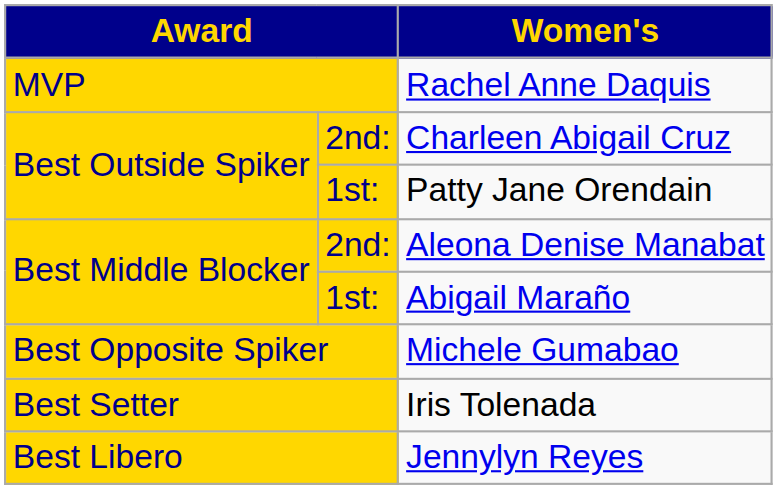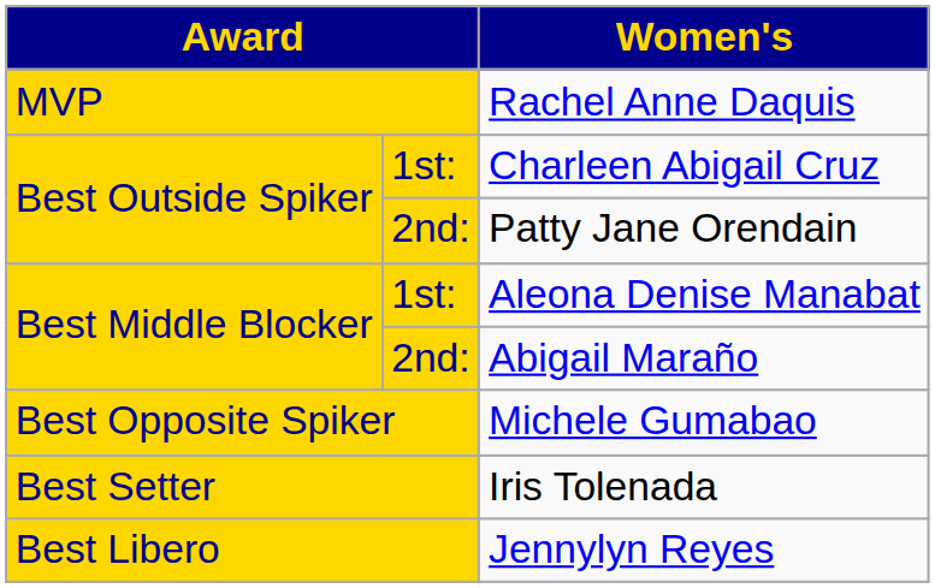Charleen Abigail Cruz | column 2: 2nd: -> 1st:
Patty Jane Orendain | column 2: 1st: -> 2nd:
Aleona Denise Manabat | column 2: 2nd: -> 1st:
Abigail Maraño | column 2: 1st: -> 2nd:
